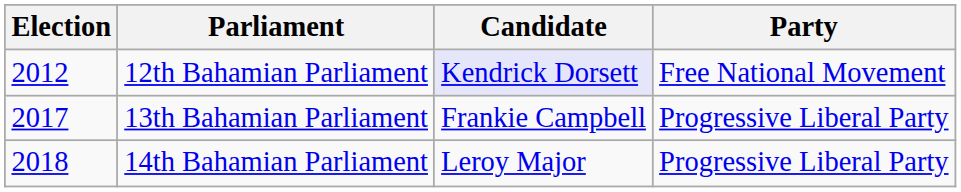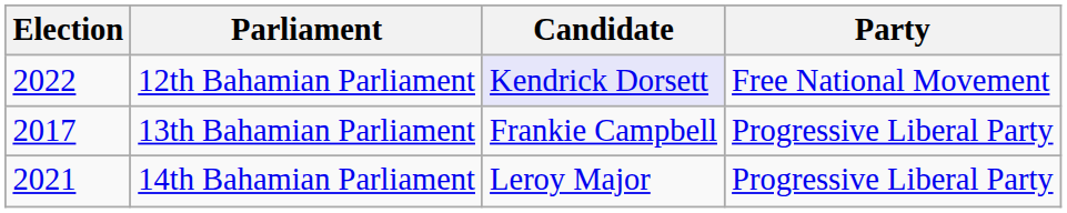12th Bahamian Parliament | Election: 2012 -> 2022
14th Bahamian Parliament | Election: 2018 -> 2021
